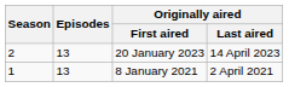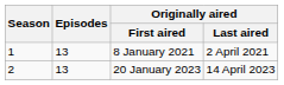rows swapped: 8 January 2021 <-> 20 January 2023
